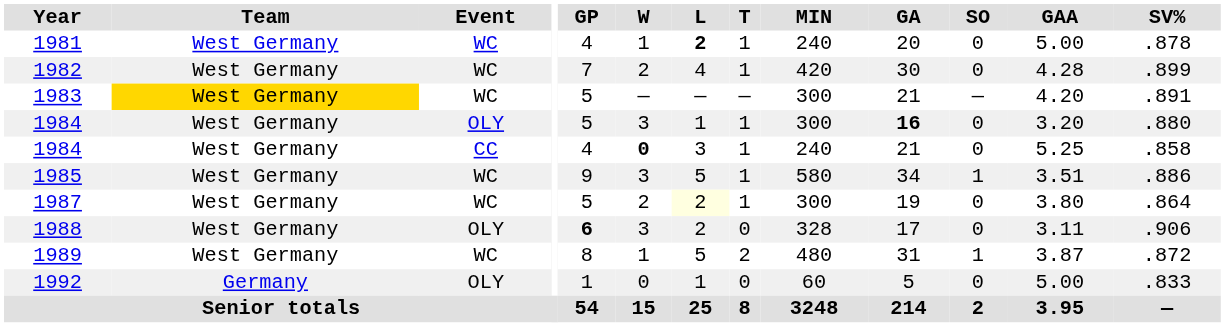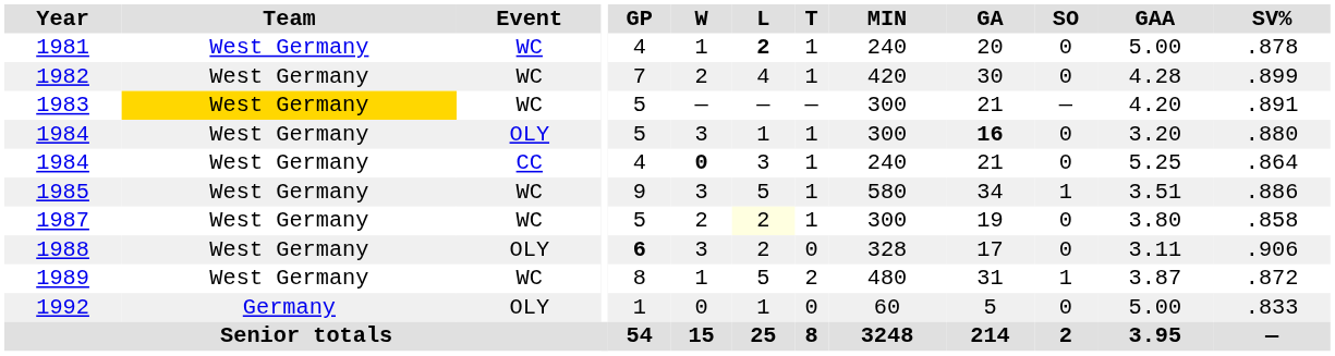1984 / CC | SV%: .858 -> .864
1987 | SV%: .864 -> .858
